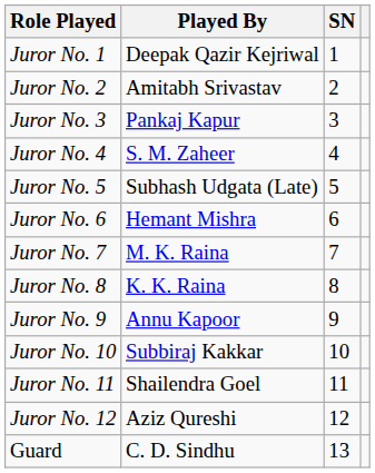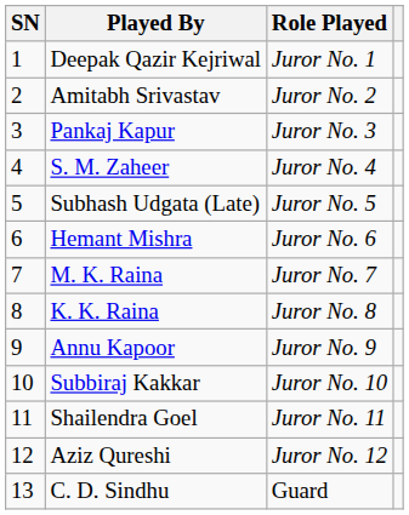columns swapped: SN <-> Role Played
